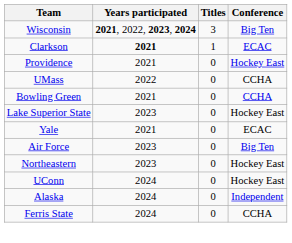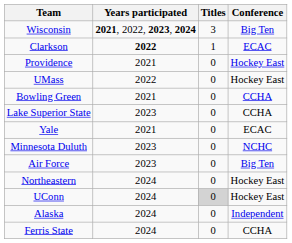Clarkson | Years participated: 2021 -> 2022
UMass | Conference: CCHA -> Hockey East
Lake Superior State | Conference: Hockey East -> CCHA
+ row: Minnesota Duluth | 2023 | 0 | NCHC
Northeastern | Years participated: 2023 -> 2024
UConn | Titles: no background -> lightgrey background
